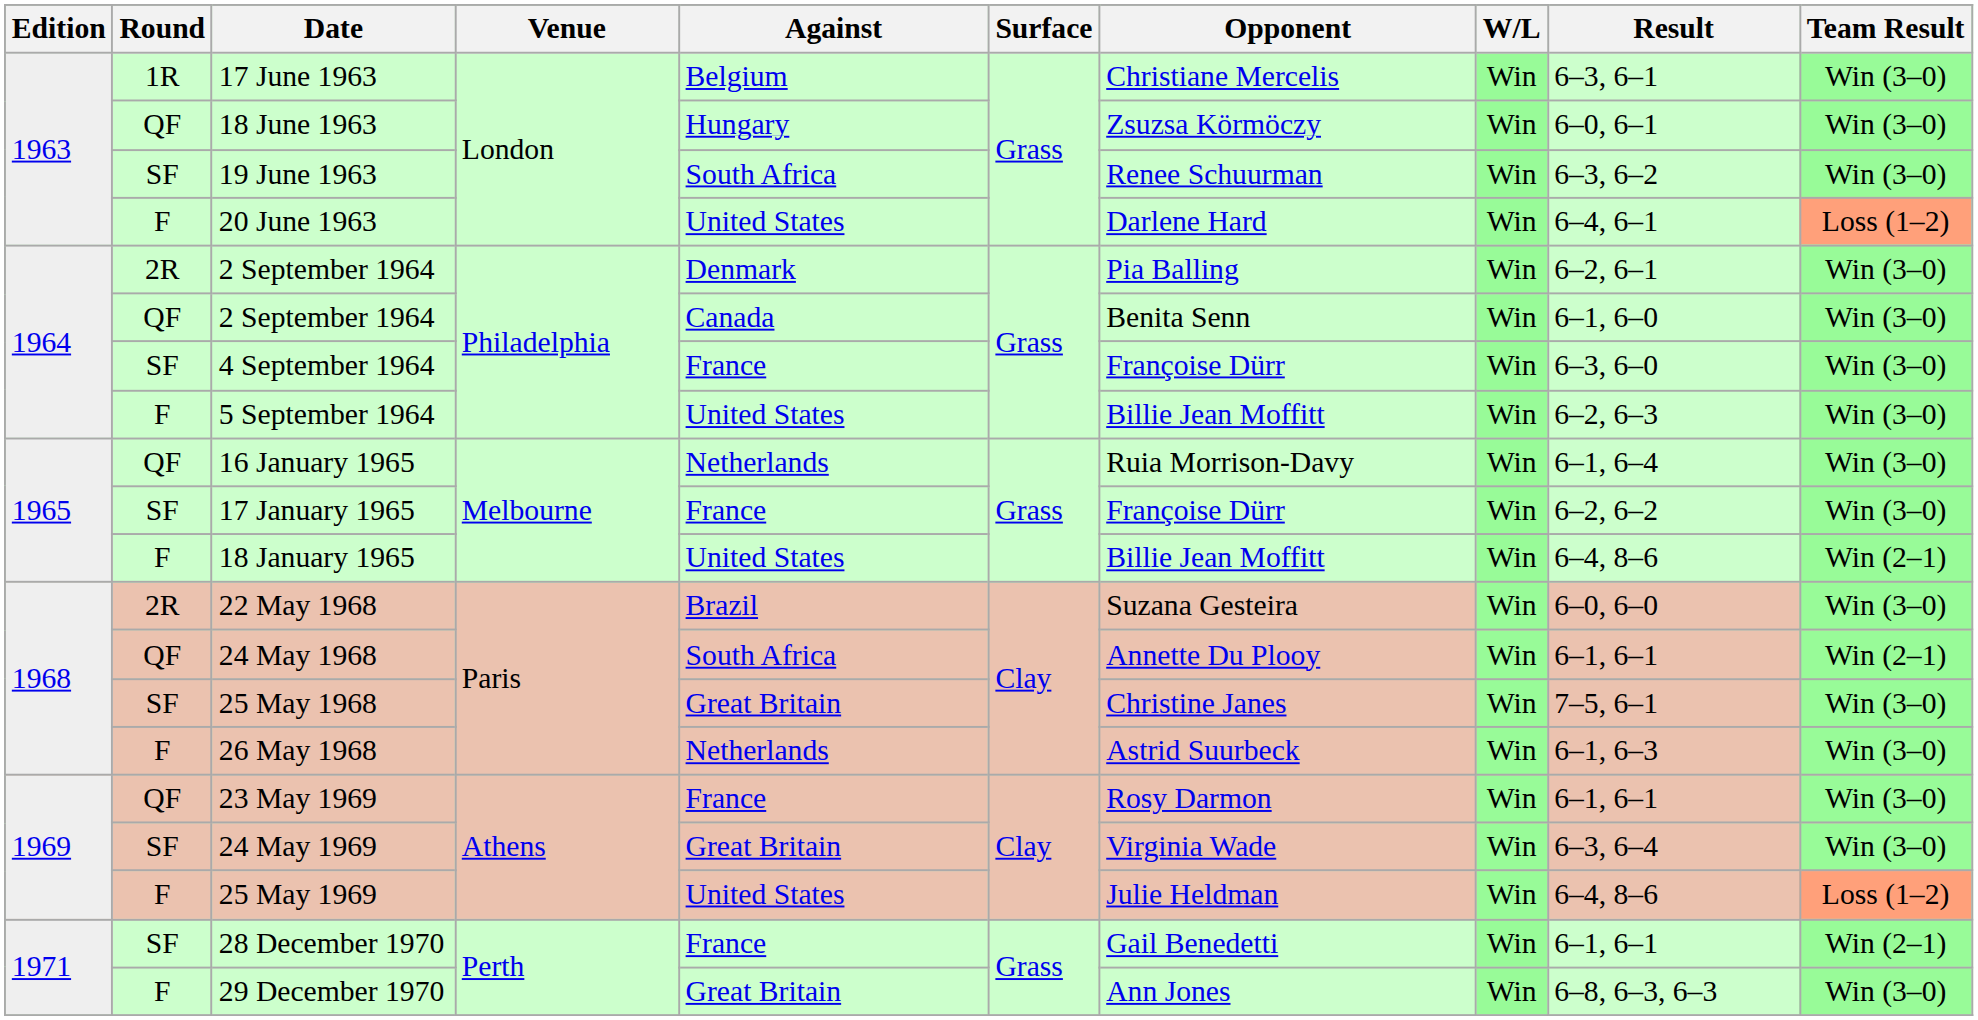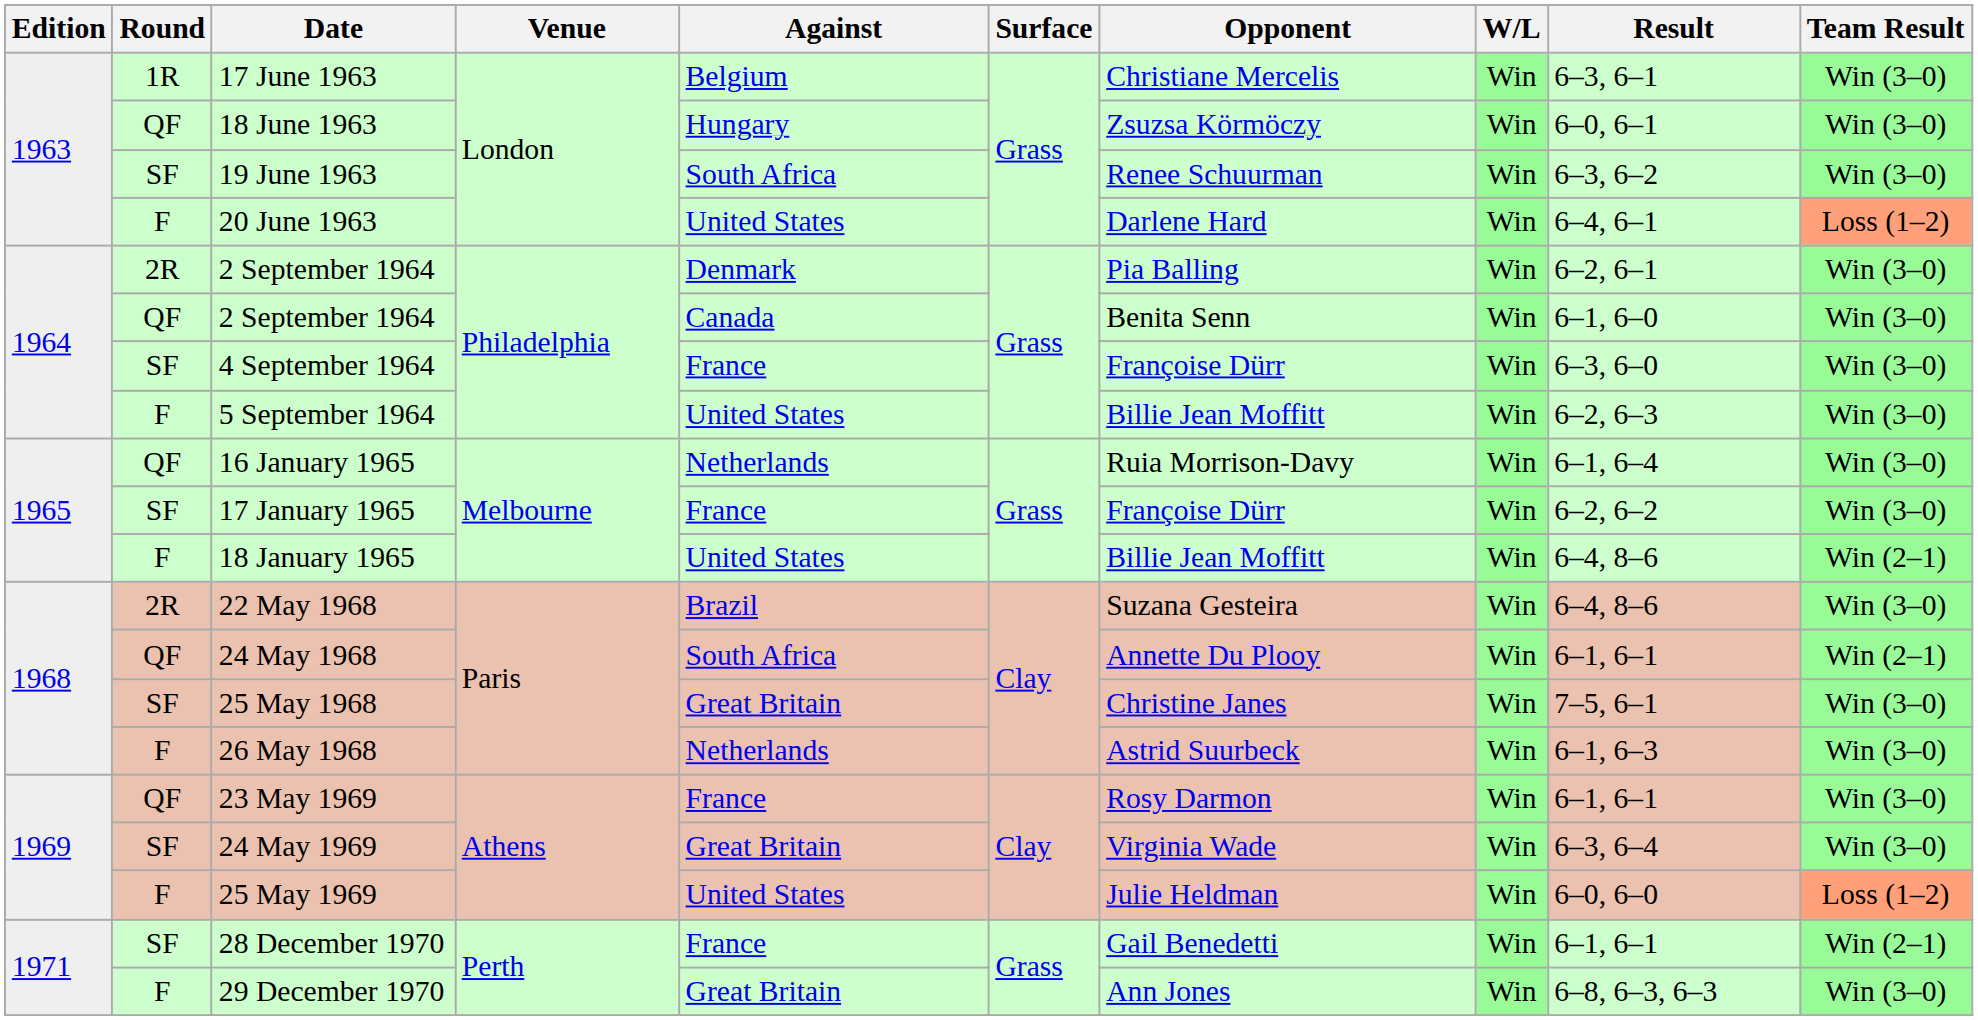22 May 1968 | Result: 6–0, 6–0 -> 6–4, 8–6
25 May 1969 | Result: 6–4, 8–6 -> 6–0, 6–0
